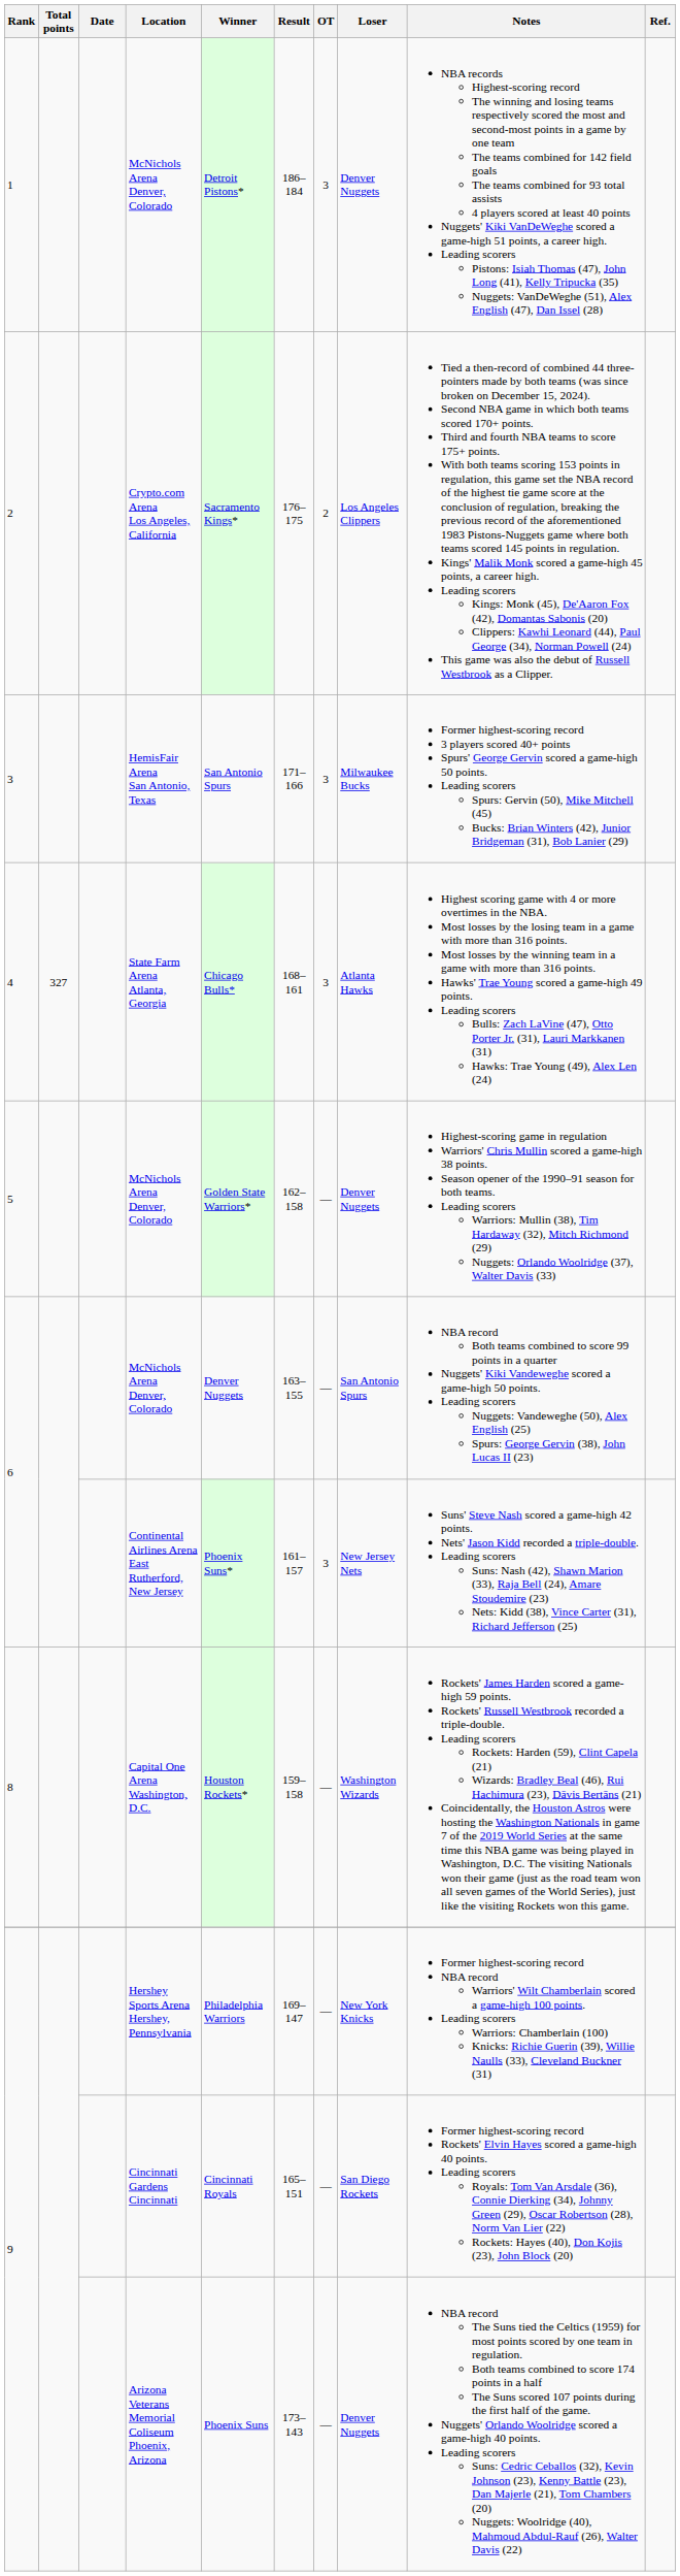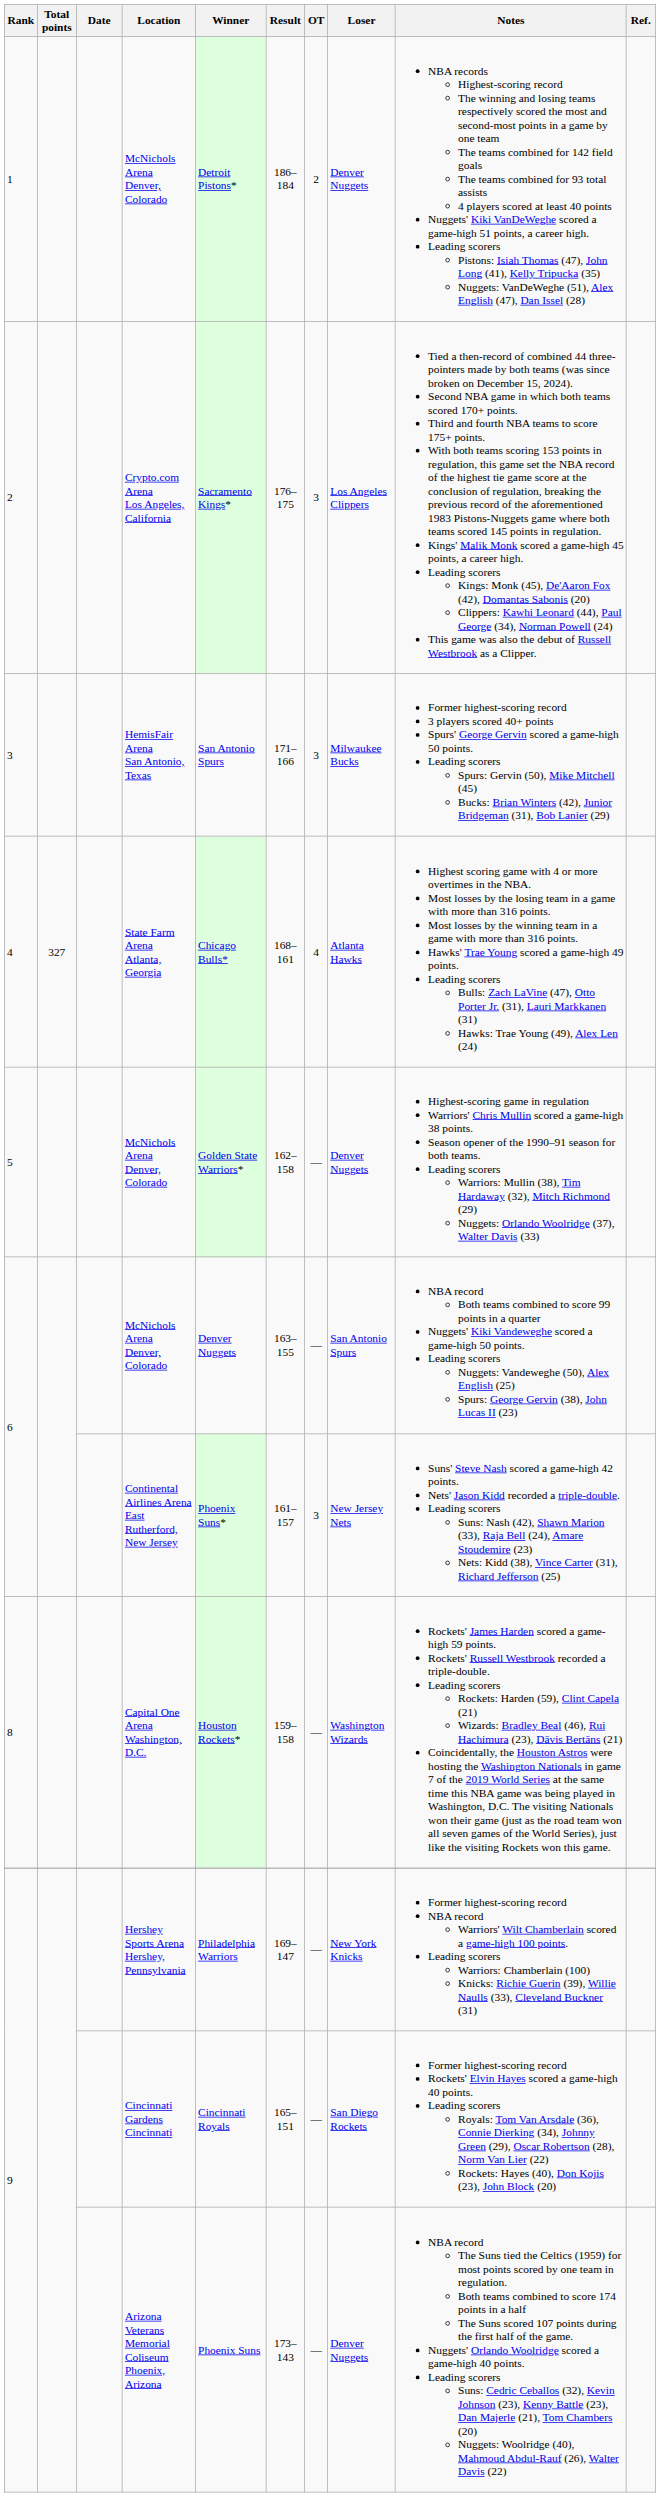1 / McNichols Arena Denver, Colorado | OT: 3 -> 2
Crypto.com Arena Los Angeles, California | OT: 2 -> 3
State Farm Arena Atlanta, Georgia | OT: 3 -> 4
